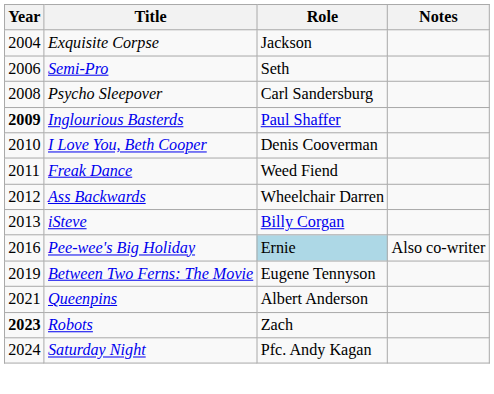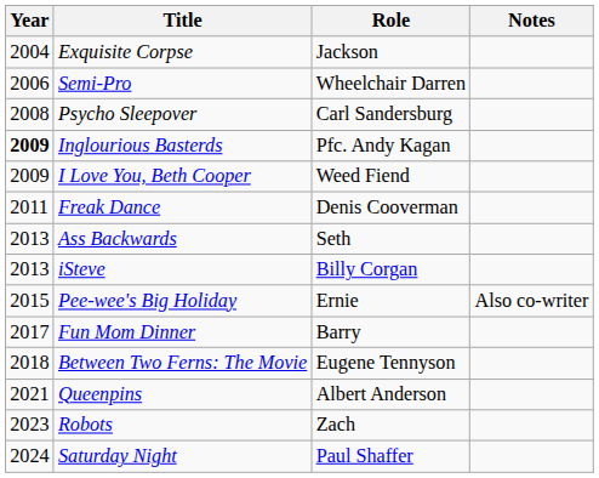Semi-Pro | Role: Seth -> Wheelchair Darren
Inglourious Basterds | Role: Paul Shaffer -> Pfc. Andy Kagan
I Love You, Beth Cooper | Year: 2010 -> 2009
I Love You, Beth Cooper | Role: Denis Cooverman -> Weed Fiend
Freak Dance | Role: Weed Fiend -> Denis Cooverman
Ass Backwards | Year: 2012 -> 2013
Ass Backwards | Role: Wheelchair Darren -> Seth
Pee-wee's Big Holiday | Year: 2016 -> 2015
Pee-wee's Big Holiday | Role: lightblue background -> no background
+ row: 2017 | Fun Mom Dinner | Barry
Between Two Ferns: The Movie | Year: 2019 -> 2018
Robots | Year: bold -> normal
Saturday Night | Role: Pfc. Andy Kagan -> Paul Shaffer
